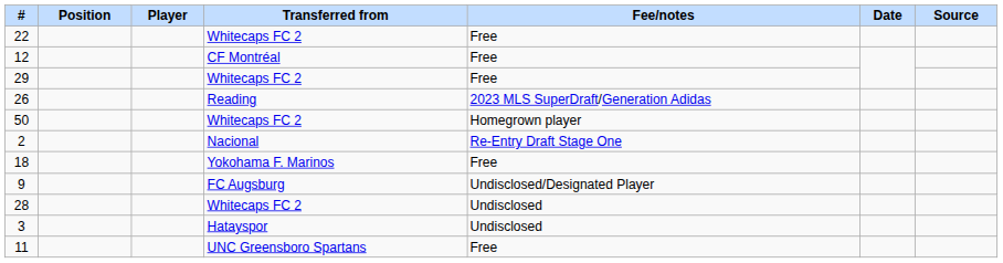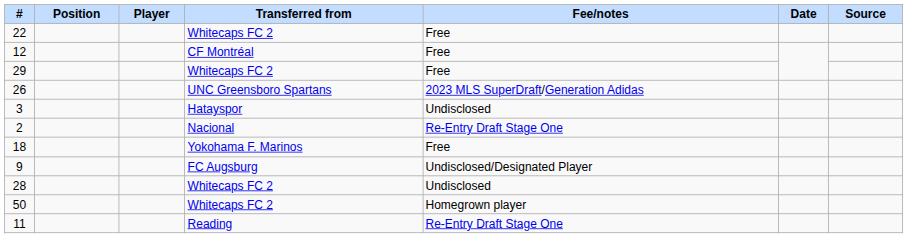26 | Transferred from: Reading -> UNC Greensboro Spartans
rows swapped: 50 <-> 3
11 | Transferred from: UNC Greensboro Spartans -> Reading
11 | Fee/notes: Free -> Re-Entry Draft Stage One
